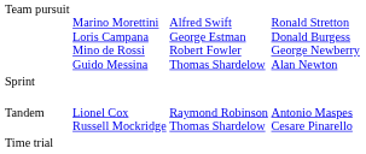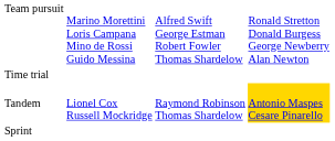rows swapped: Sprint <-> Time trial
Tandem | column 4: no background -> gold background
